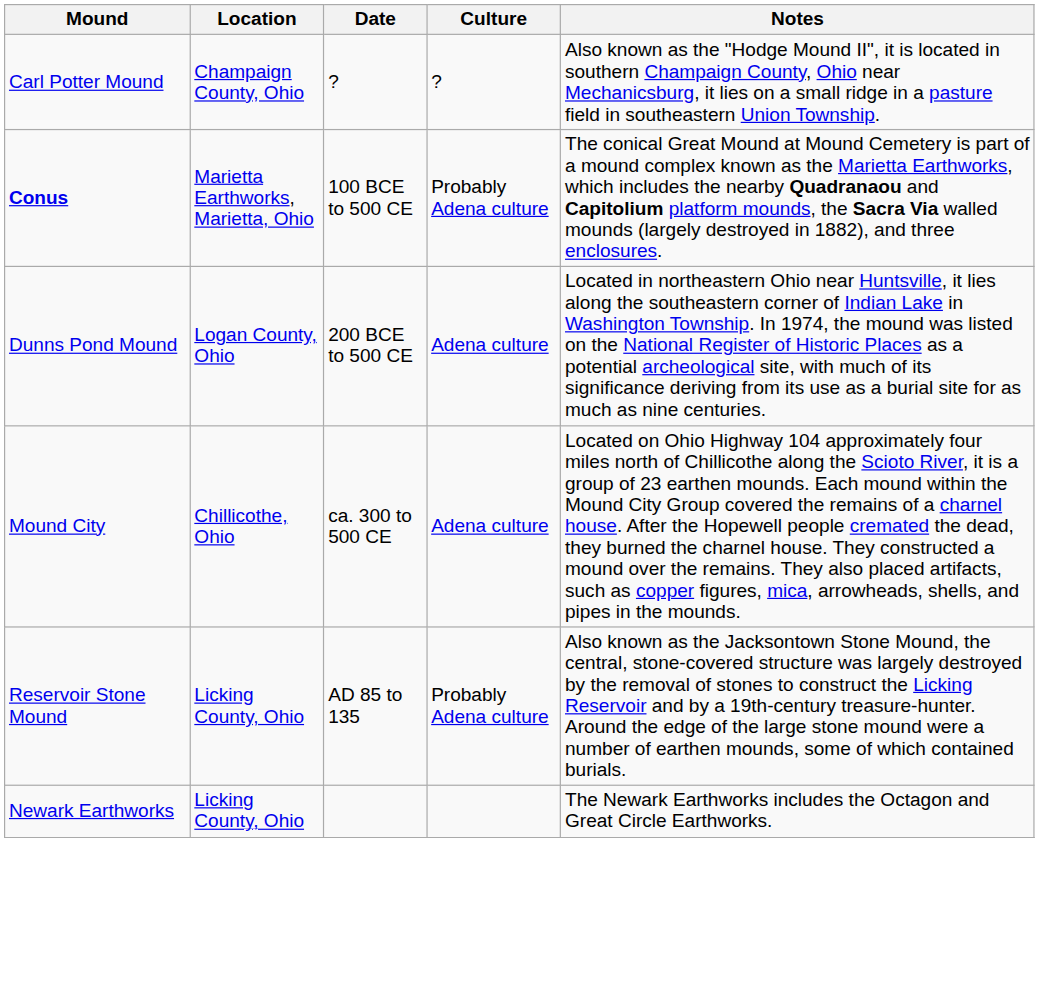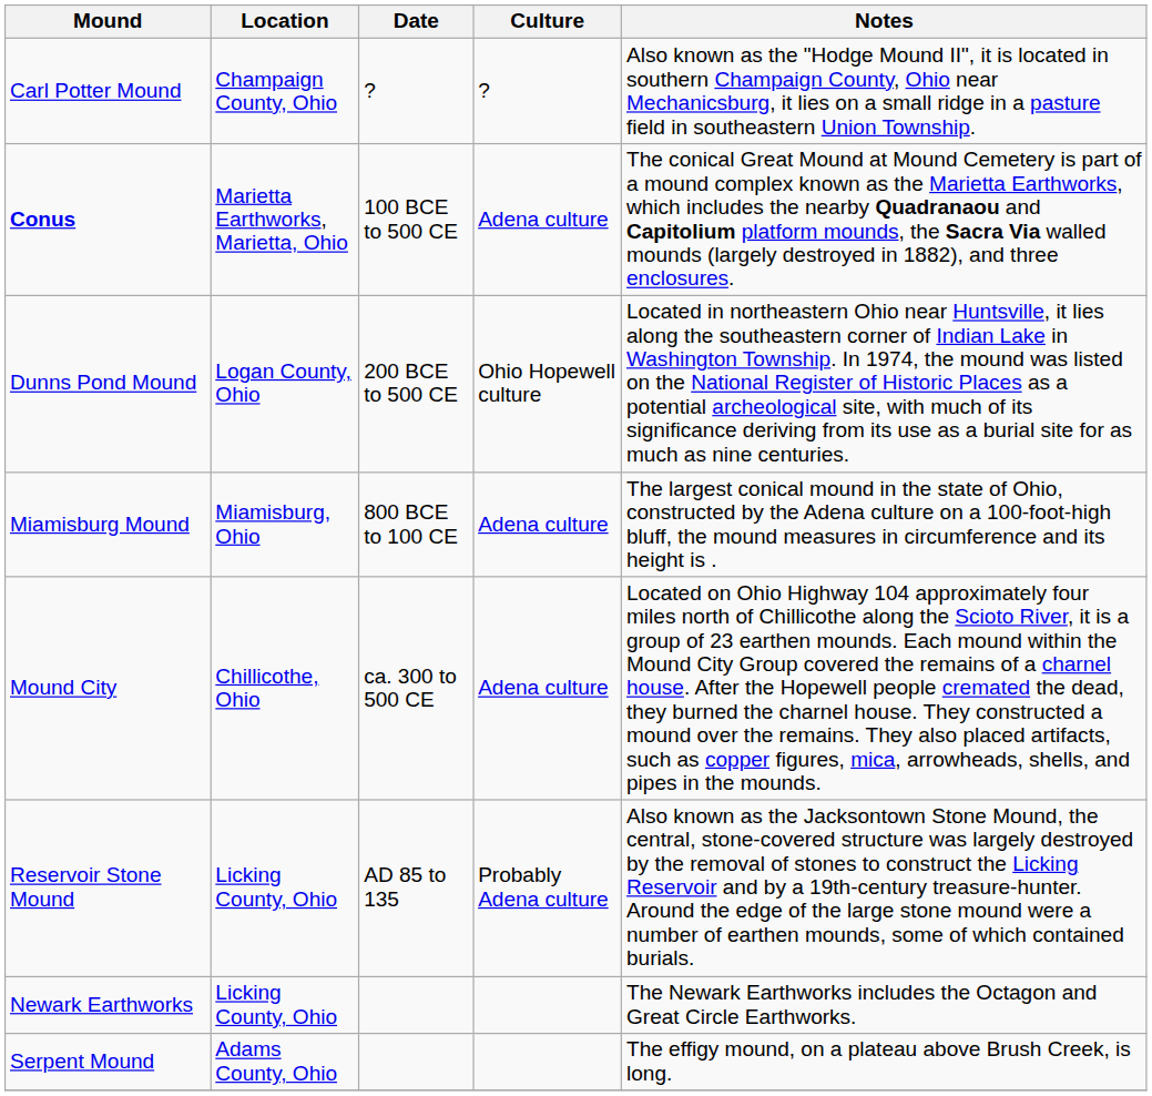Conus | Culture: Probably Adena culture -> Adena culture
Dunns Pond Mound | Culture: Adena culture -> Ohio Hopewell culture
+ row: Miamisburg Mound | Miamisburg, Ohio | 800 BCE to 100 CE | Adena culture | The largest conical mound in the state of Ohio, constructed by the Adena culture on a 100-foot-high bluff, the mound measures in circumference and its height is .
+ row: Serpent Mound | Adams County, Ohio | The effigy mound, on a plateau above Brush Creek, is long.
